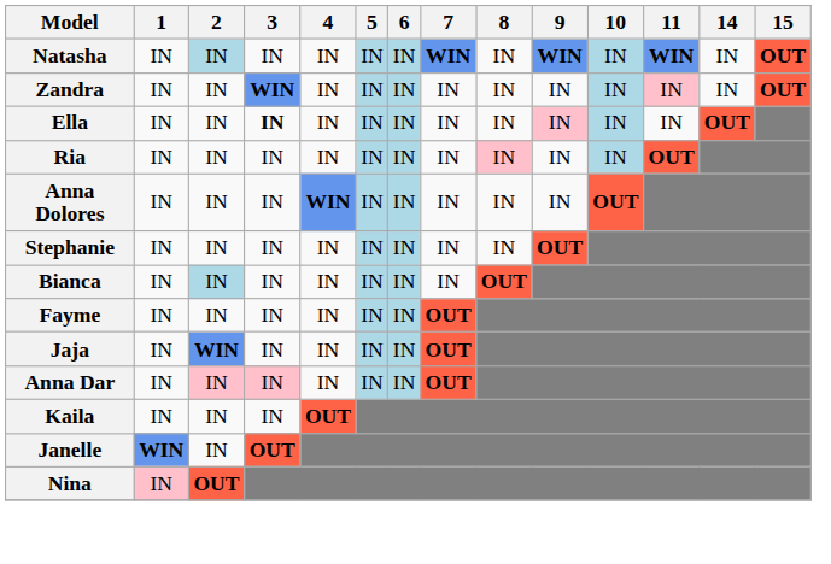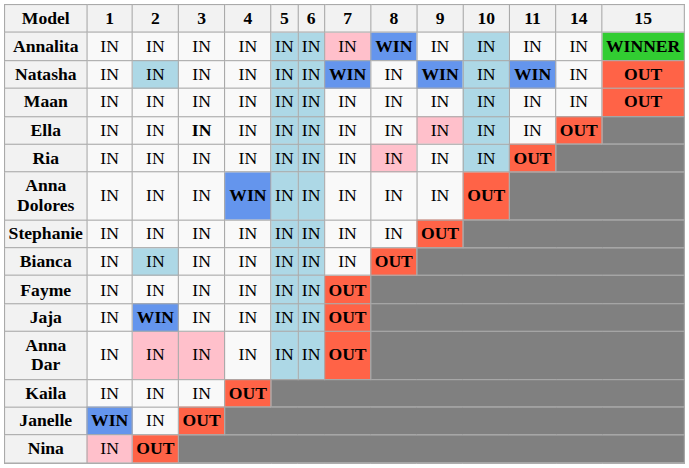+ row: Annalita | IN | IN | IN | IN | IN | IN | IN | WIN | IN | IN | IN | IN | WINNER
- row: Zandra | IN | IN | WIN | IN | IN | IN | IN | IN | IN | IN | IN | IN | OUT
+ row: Maan | IN | IN | IN | IN | IN | IN | IN | IN | IN | IN | IN | IN | OUT
